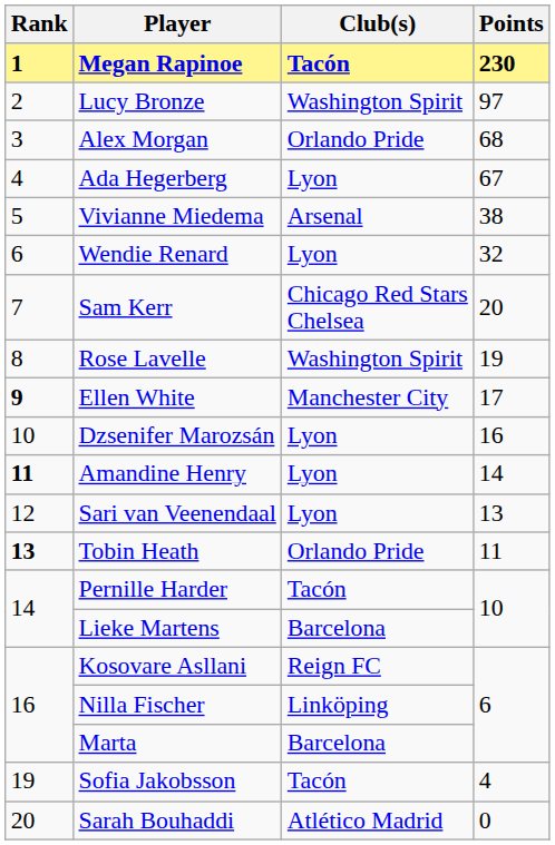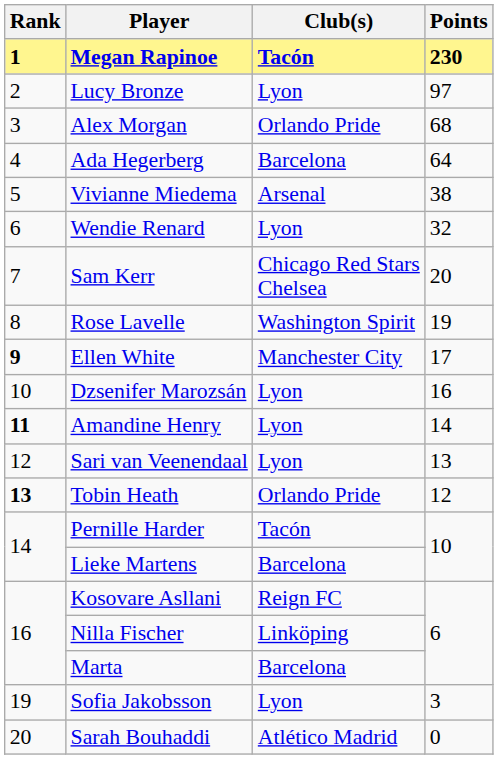Lucy Bronze | Club(s): Washington Spirit -> Lyon
Ada Hegerberg | Club(s): Lyon -> Barcelona
Ada Hegerberg | Points: 67 -> 64
Tobin Heath | Points: 11 -> 12
Sofia Jakobsson | Club(s): Tacón -> Lyon
Sofia Jakobsson | Points: 4 -> 3
